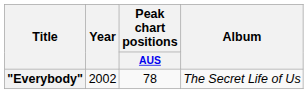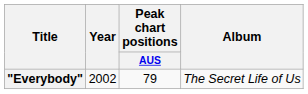"Everybody" | Peak chart positions / AUS: 78 -> 79
